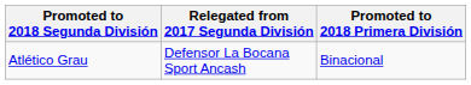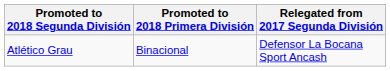columns swapped: Relegated from 2017 Segunda División <-> Promoted to 2018 Primera División
